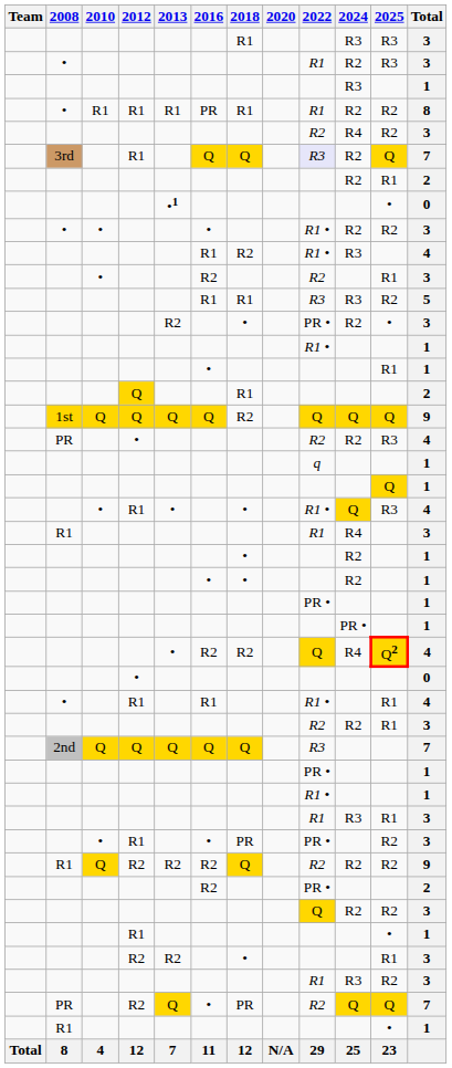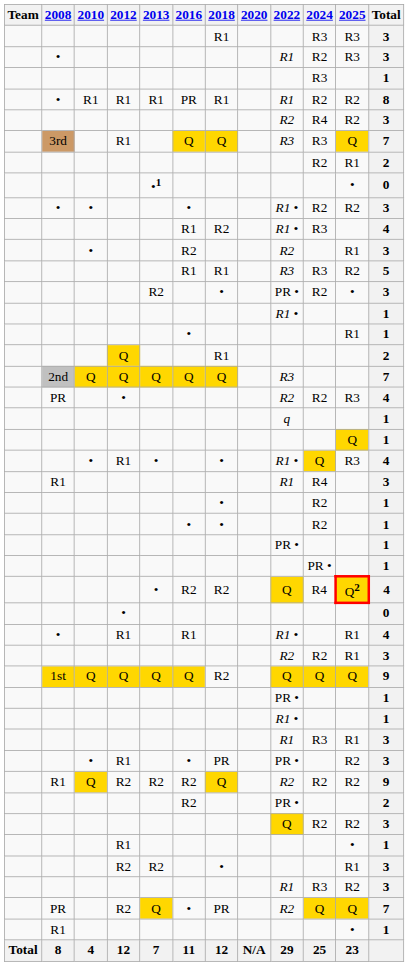3rd | 2022: lavender background -> no background
3rd | 2024: R2 -> R3
rows swapped: 2nd <-> 1st
